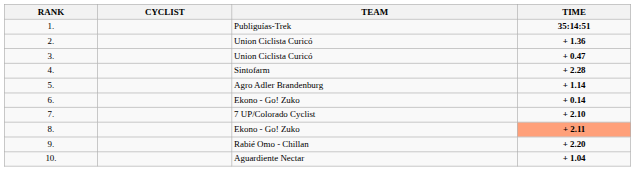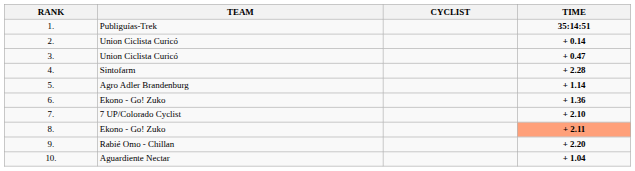columns swapped: CYCLIST <-> TEAM
2. | TIME: + 1.36 -> + 0.14
6. | TIME: + 0.14 -> + 1.36
